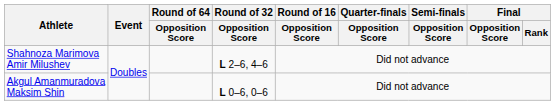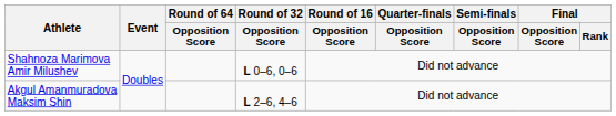Shahnoza Marimova Amir Milushev | Round of 32 / Opposition Score: L 2–6, 4–6 -> L 0–6, 0–6
Akgul Amanmuradova Maksim Shin | Round of 32 / Opposition Score: L 0–6, 0–6 -> L 2–6, 4–6
